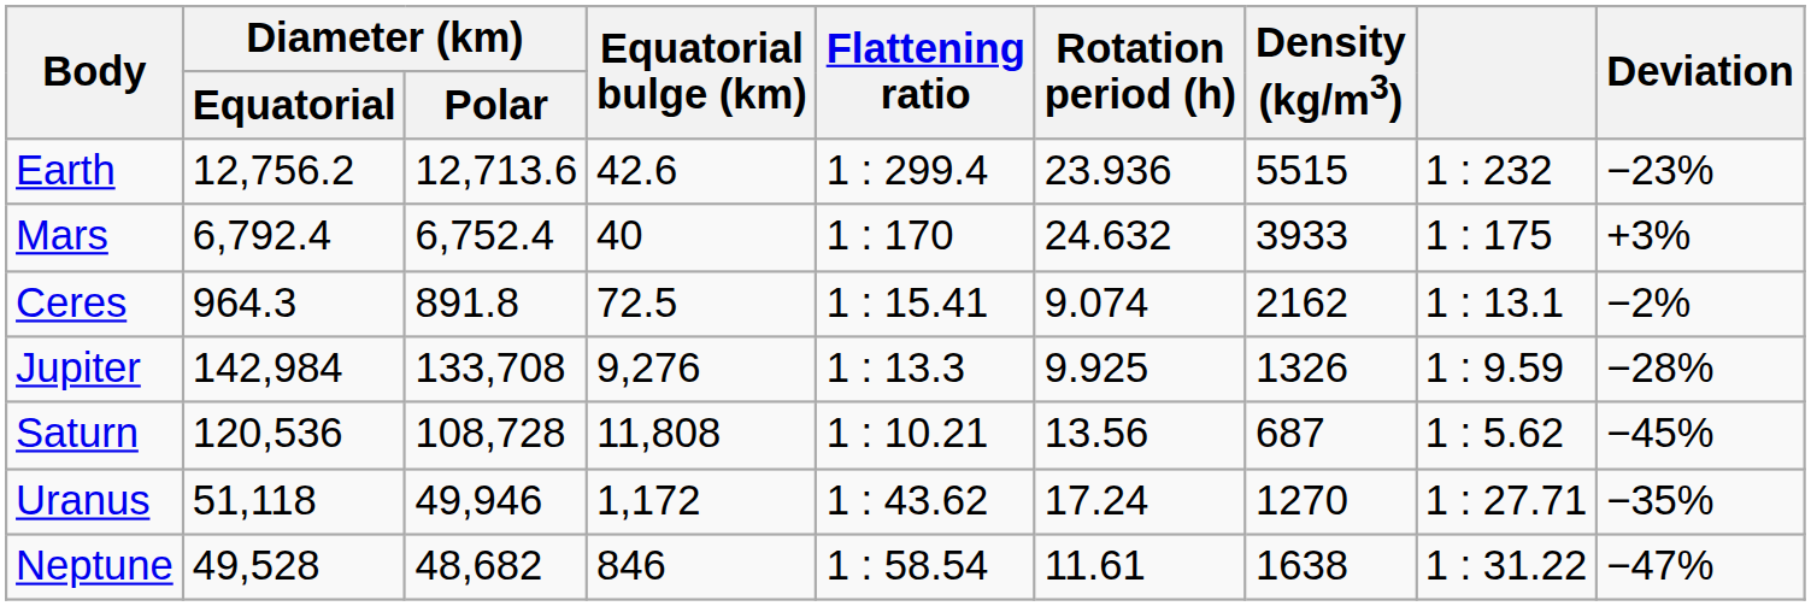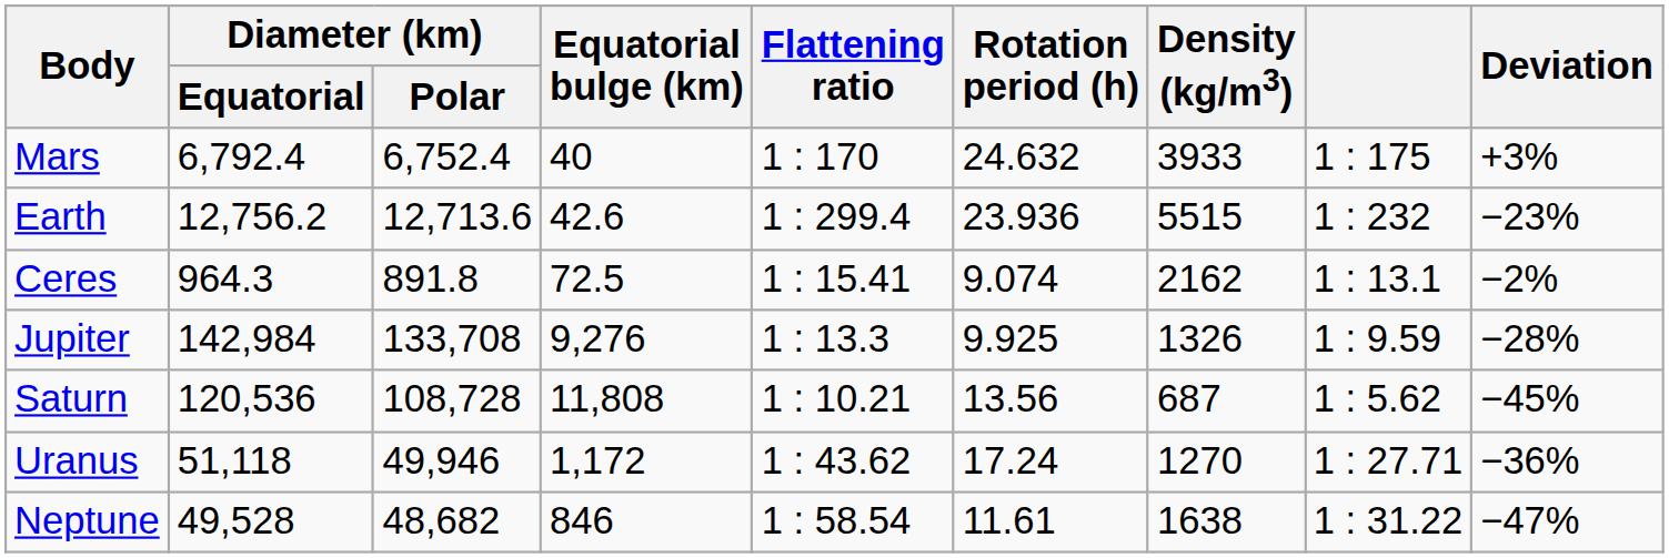rows swapped: Earth <-> Mars
Uranus | Deviation: −35% -> −36%
